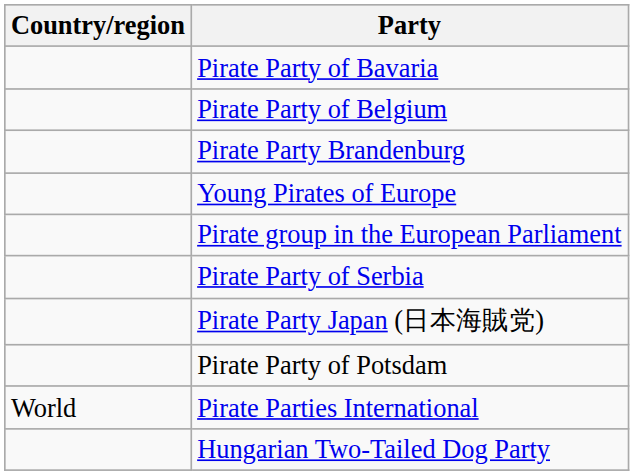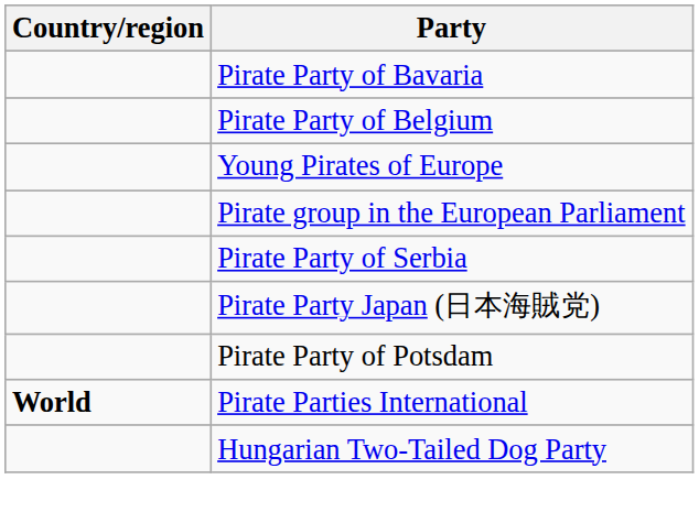- row: Pirate Party Brandenburg
Pirate Parties International | Country/region: normal -> bold
